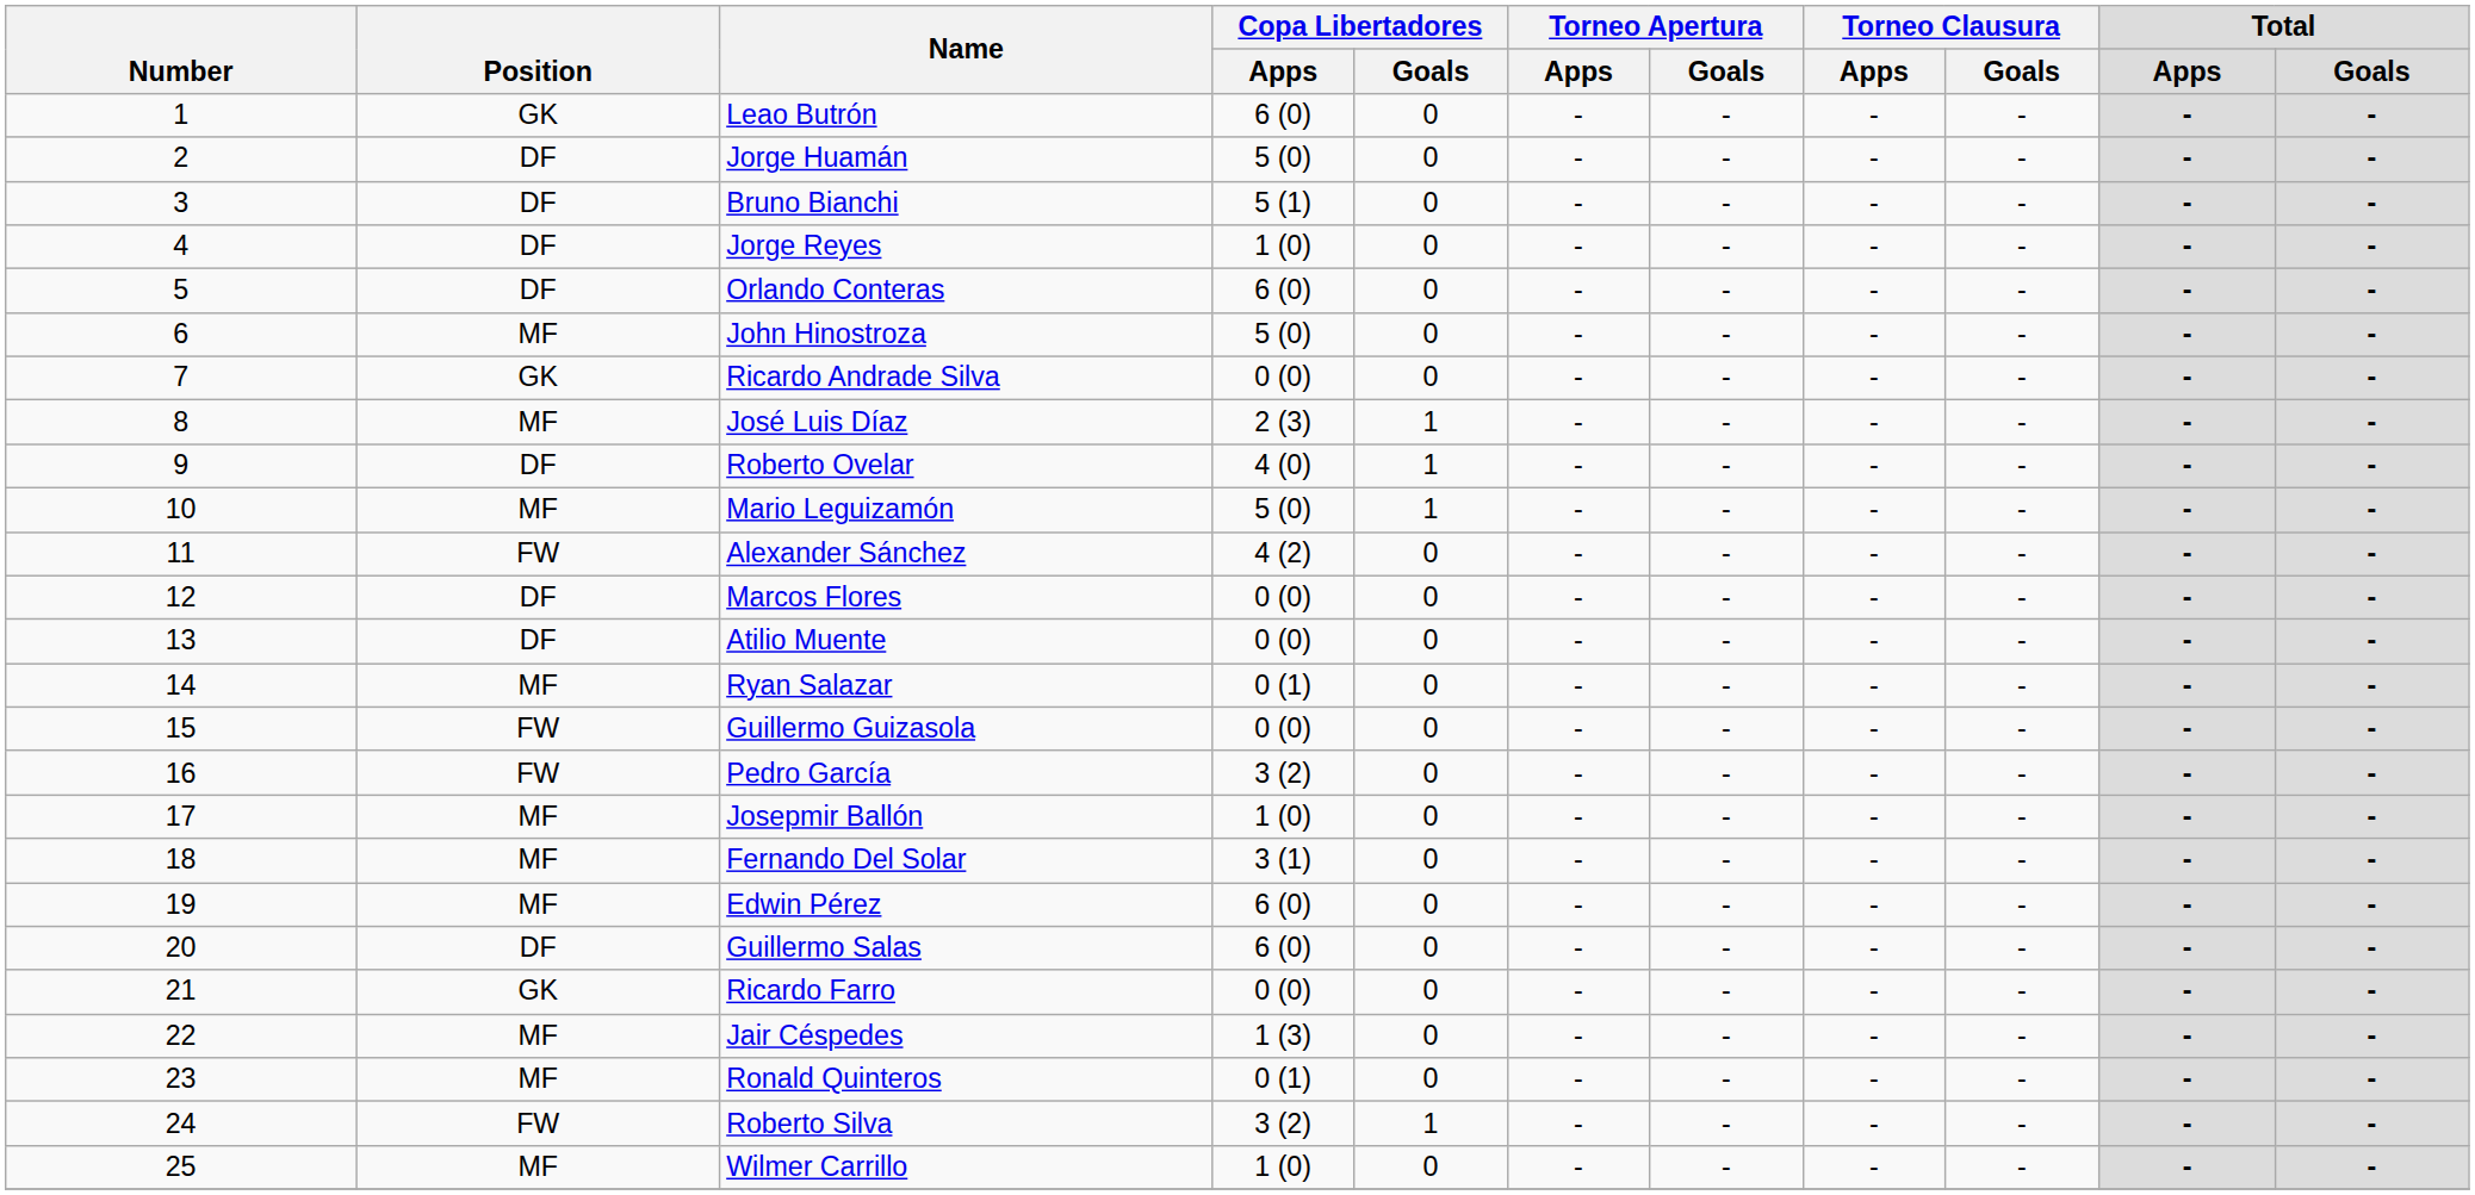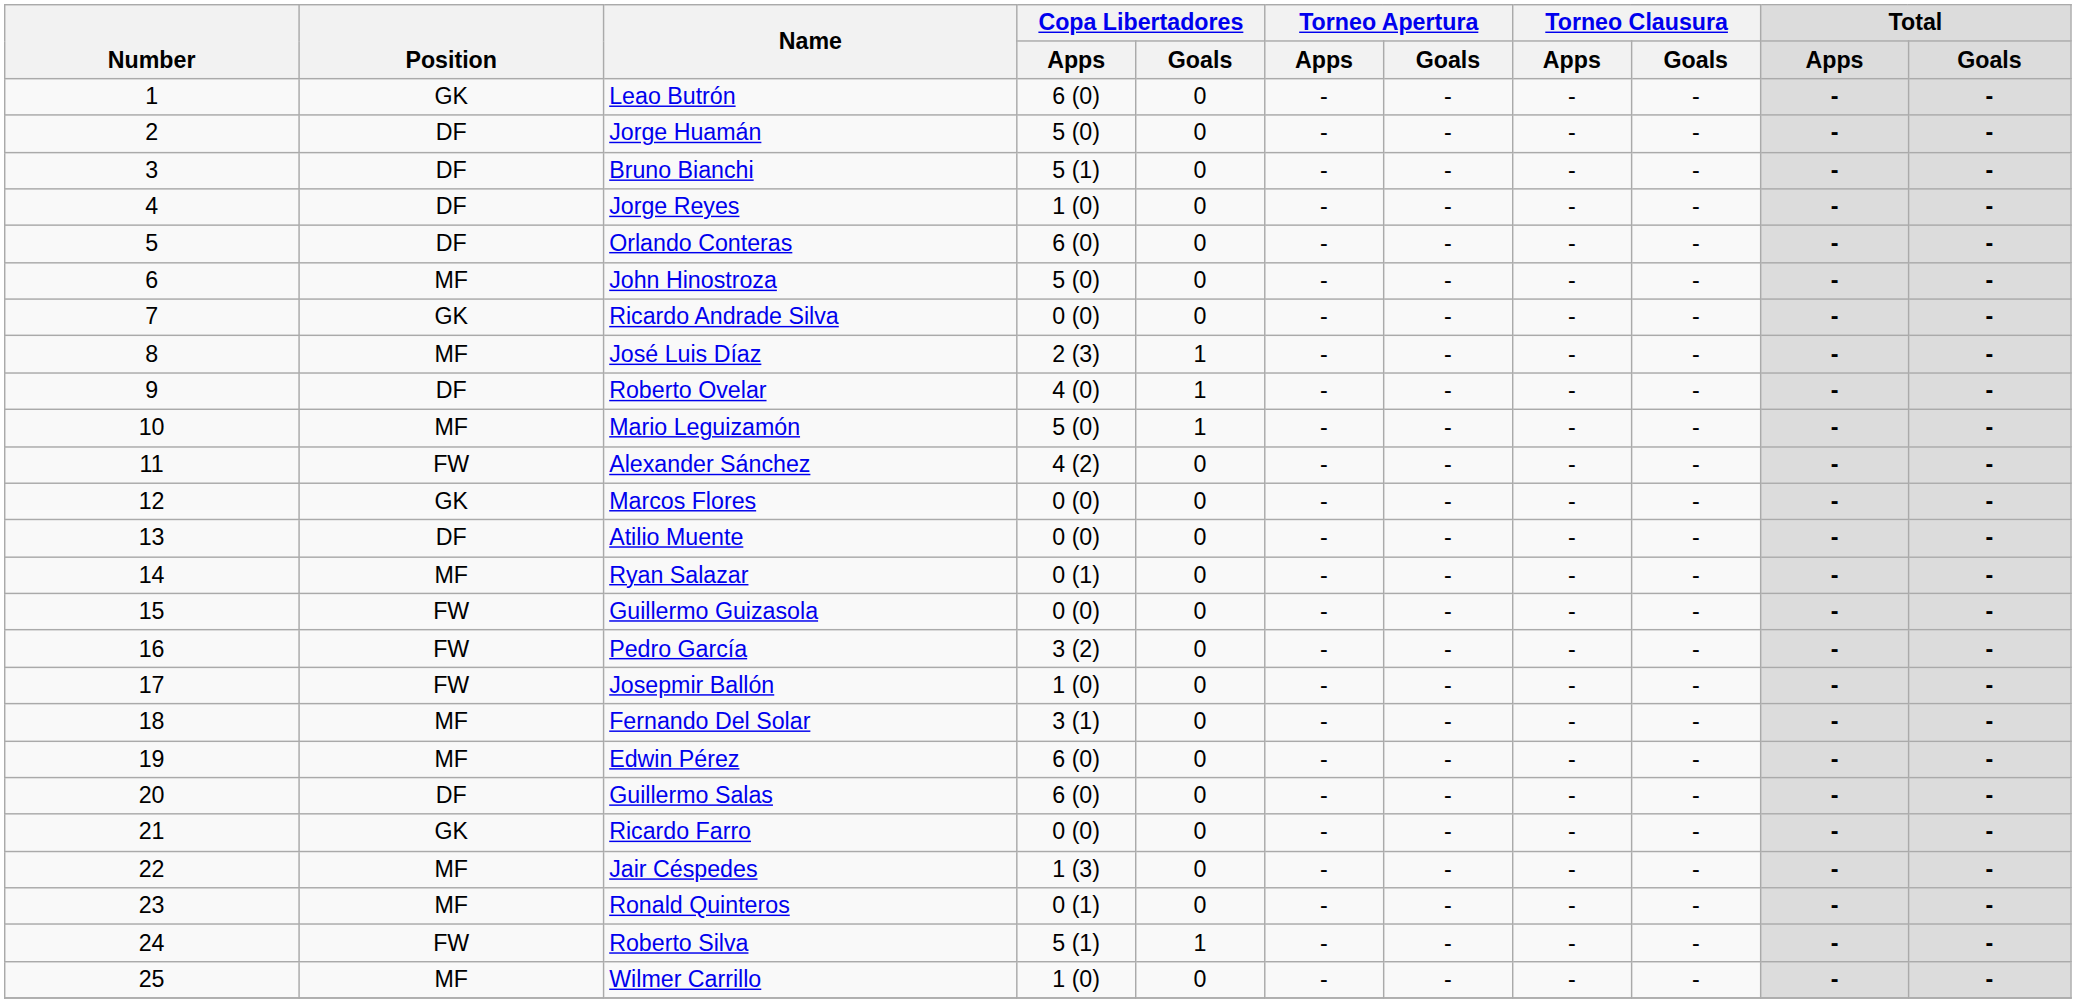Marcos Flores | Position: DF -> GK
Josepmir Ballón | Position: MF -> FW
Roberto Silva | Copa Libertadores / Apps: 3 (2) -> 5 (1)
